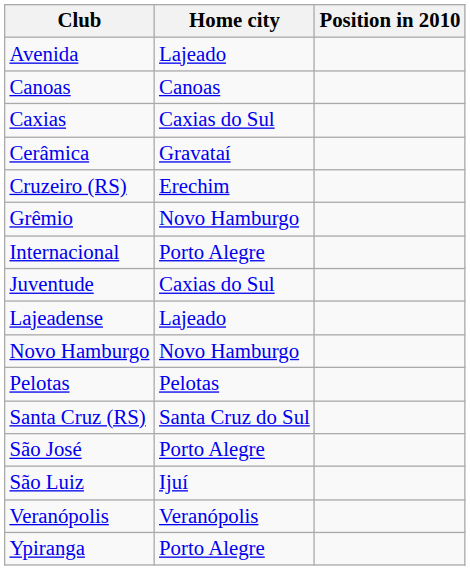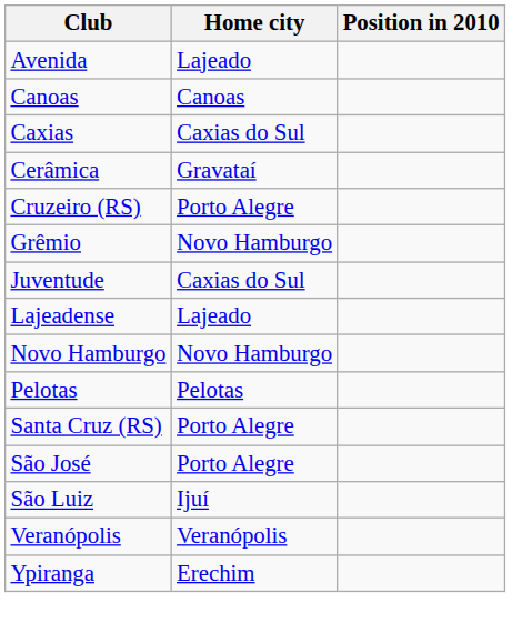Cruzeiro (RS) | Home city: Erechim -> Porto Alegre
- row: Internacional | Porto Alegre
Santa Cruz (RS) | Home city: Santa Cruz do Sul -> Porto Alegre
Ypiranga | Home city: Porto Alegre -> Erechim
